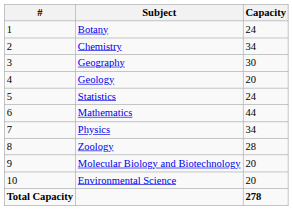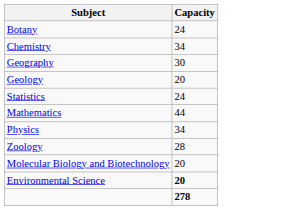- column: # | 1 | 2 | 3 | 4 | 5 | 6 | 7 | 8 | 9 | 10 | Total Capacity
Environmental Science | Capacity: normal -> bold
